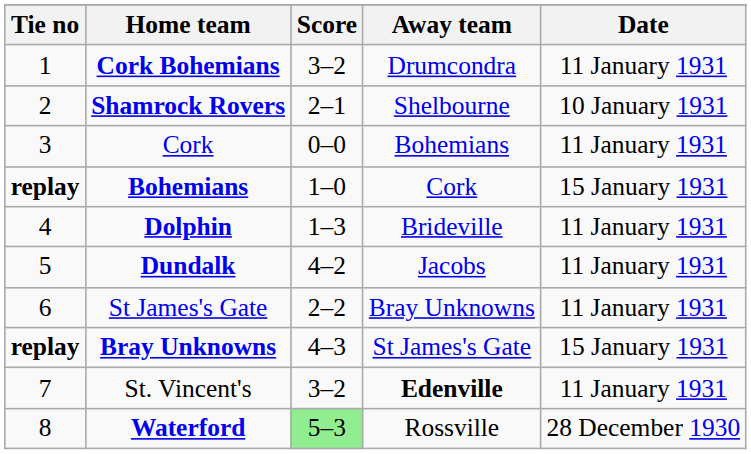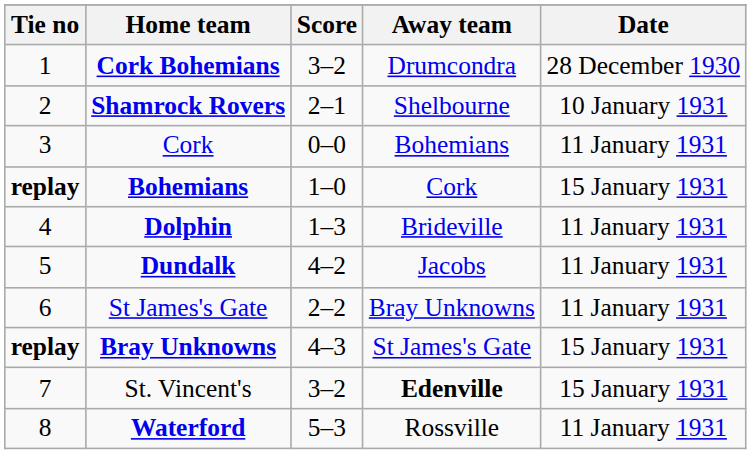Cork Bohemians | Date: 11 January 1931 -> 28 December 1930
St. Vincent's | Date: 11 January 1931 -> 15 January 1931
Waterford | Score: lightgreen background -> no background
Waterford | Date: 28 December 1930 -> 11 January 1931
